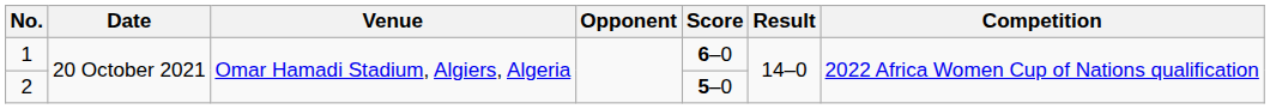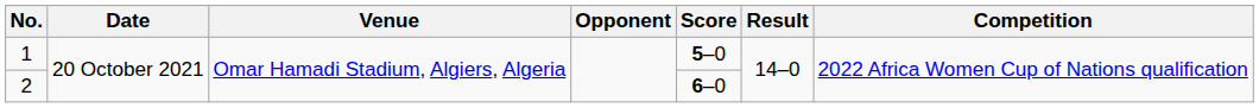1 | Score: 6–0 -> 5–0
2 | Score: 5–0 -> 6–0
